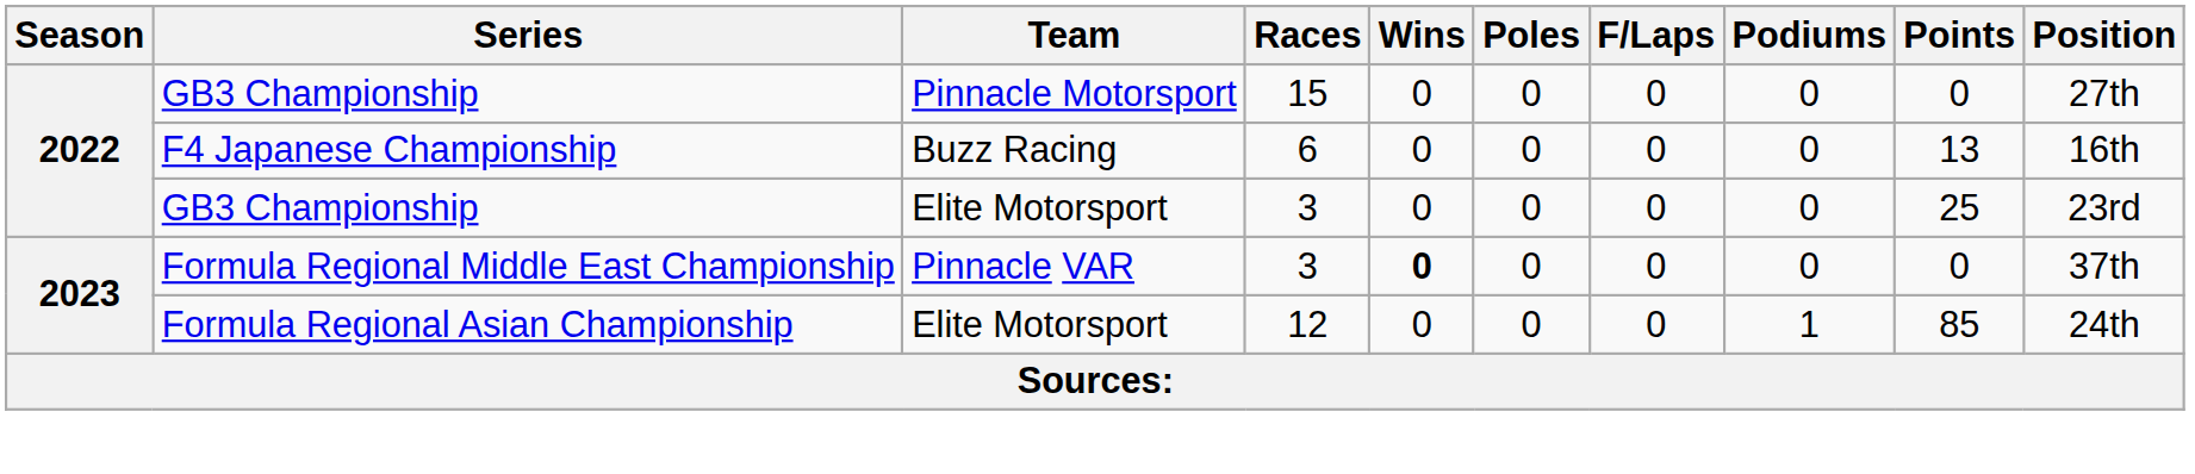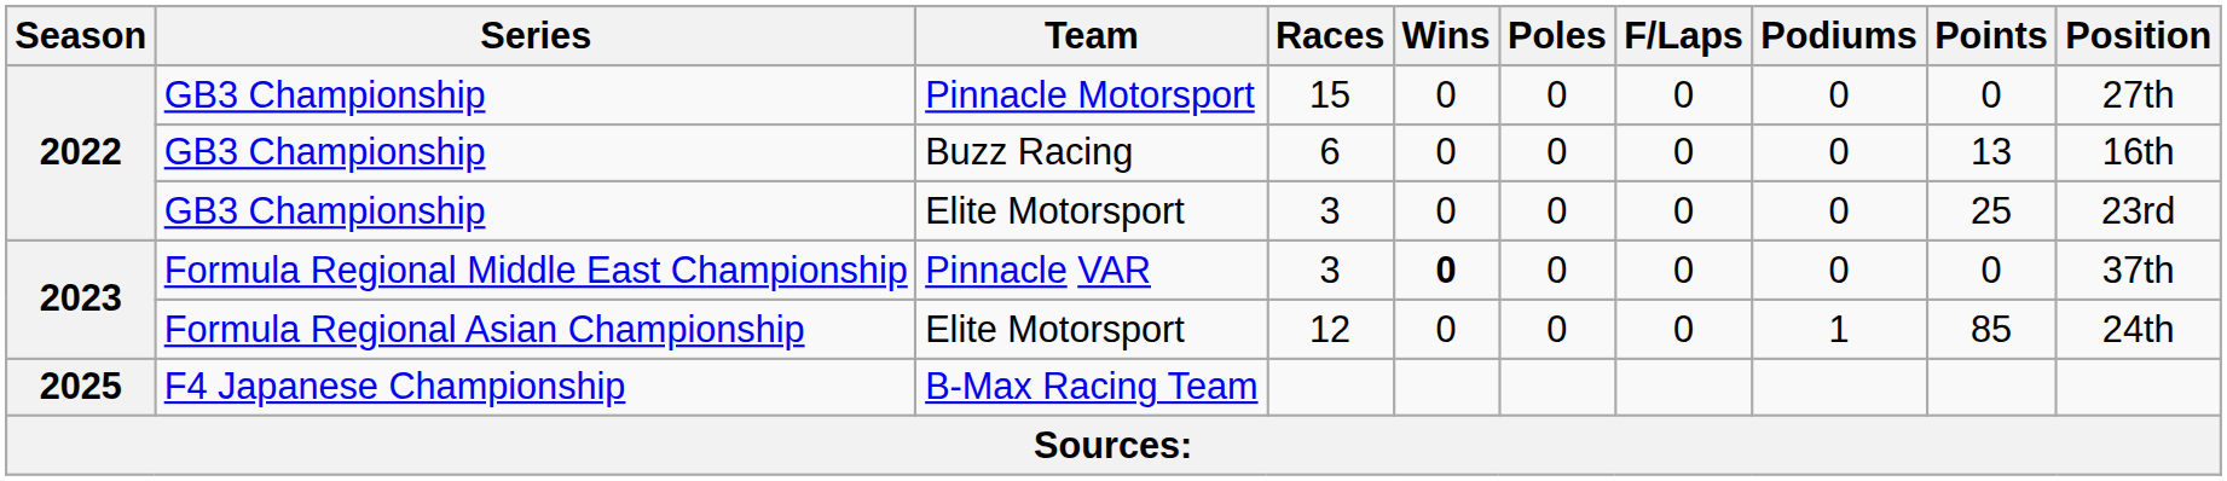Buzz Racing | Series: F4 Japanese Championship -> GB3 Championship
+ row: 2025 | F4 Japanese Championship | B-Max Racing Team
